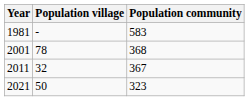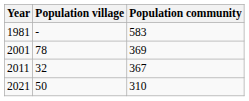2001 | Population community: 368 -> 369
2021 | Population community: 323 -> 310
